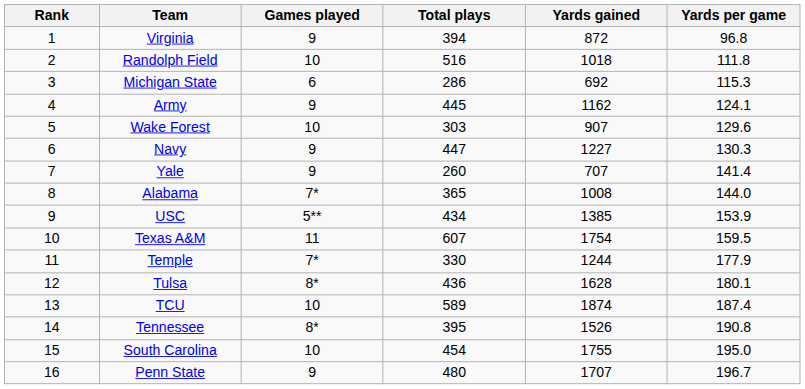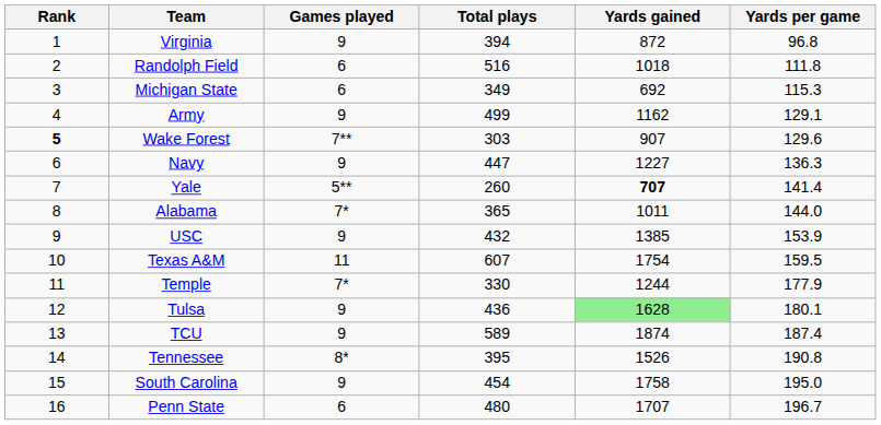Randolph Field | Games played: 10 -> 6
Michigan State | Total plays: 286 -> 349
Army | Total plays: 445 -> 499
Army | Yards per game: 124.1 -> 129.1
Wake Forest | Rank: normal -> bold
Wake Forest | Games played: 10 -> 7**
Navy | Yards per game: 130.3 -> 136.3
Yale | Games played: 9 -> 5**
Yale | Yards gained: normal -> bold
Alabama | Yards gained: 1008 -> 1011
USC | Games played: 5** -> 9
USC | Total plays: 434 -> 432
Tulsa | Games played: 8* -> 9
Tulsa | Yards gained: no background -> lightgreen background
TCU | Games played: 10 -> 9
South Carolina | Games played: 10 -> 9
South Carolina | Yards gained: 1755 -> 1758
Penn State | Games played: 9 -> 6
